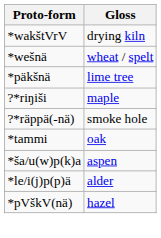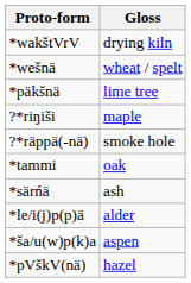+ row: *särńä | ash
rows swapped: *ša/u(w)p(k)a <-> *le/i(j)p(p)ä
